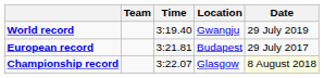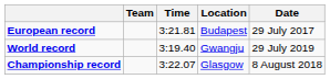rows swapped: World record <-> European record
Championship record | Date: lightyellow background -> no background
